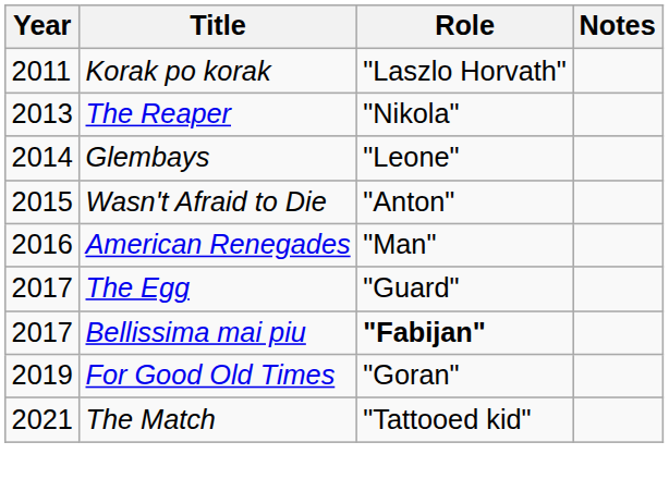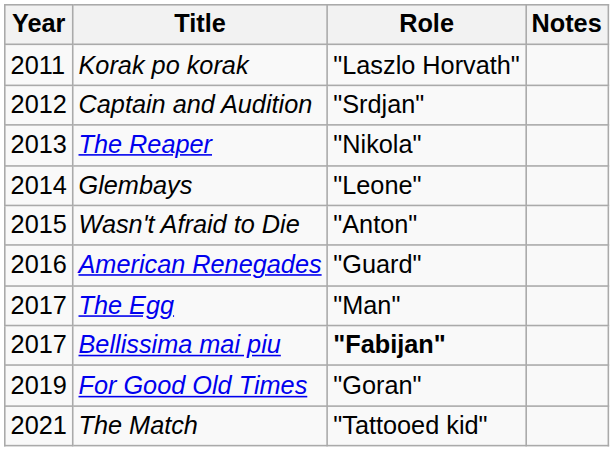+ row: 2012 | Captain and Audition | "Srdjan"
American Renegades | Role: "Man" -> "Guard"
The Egg | Role: "Guard" -> "Man"
